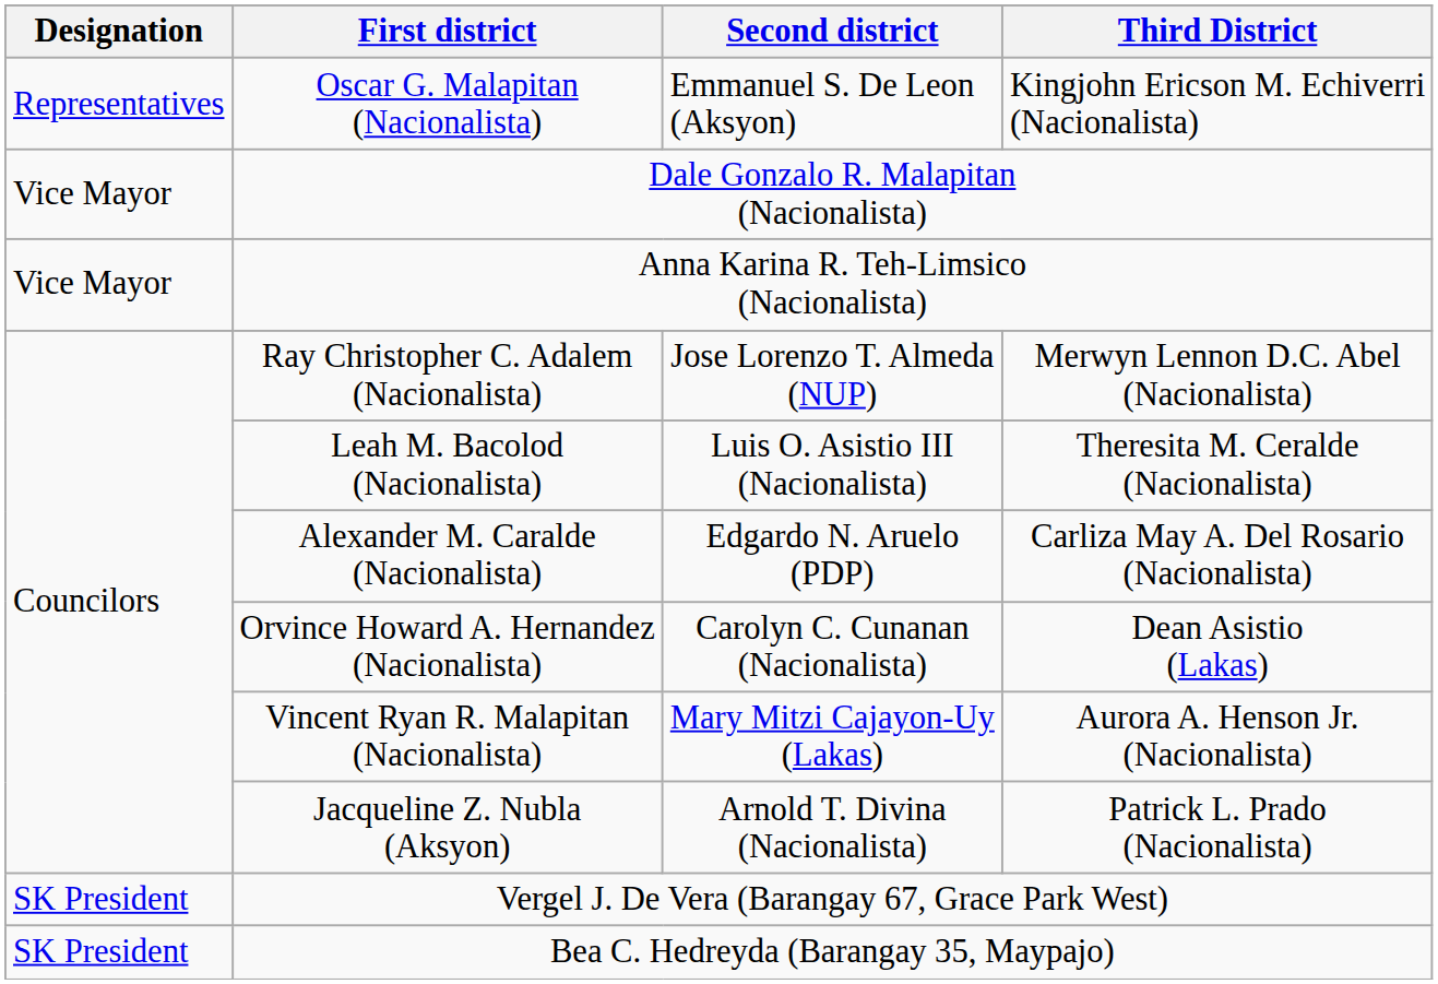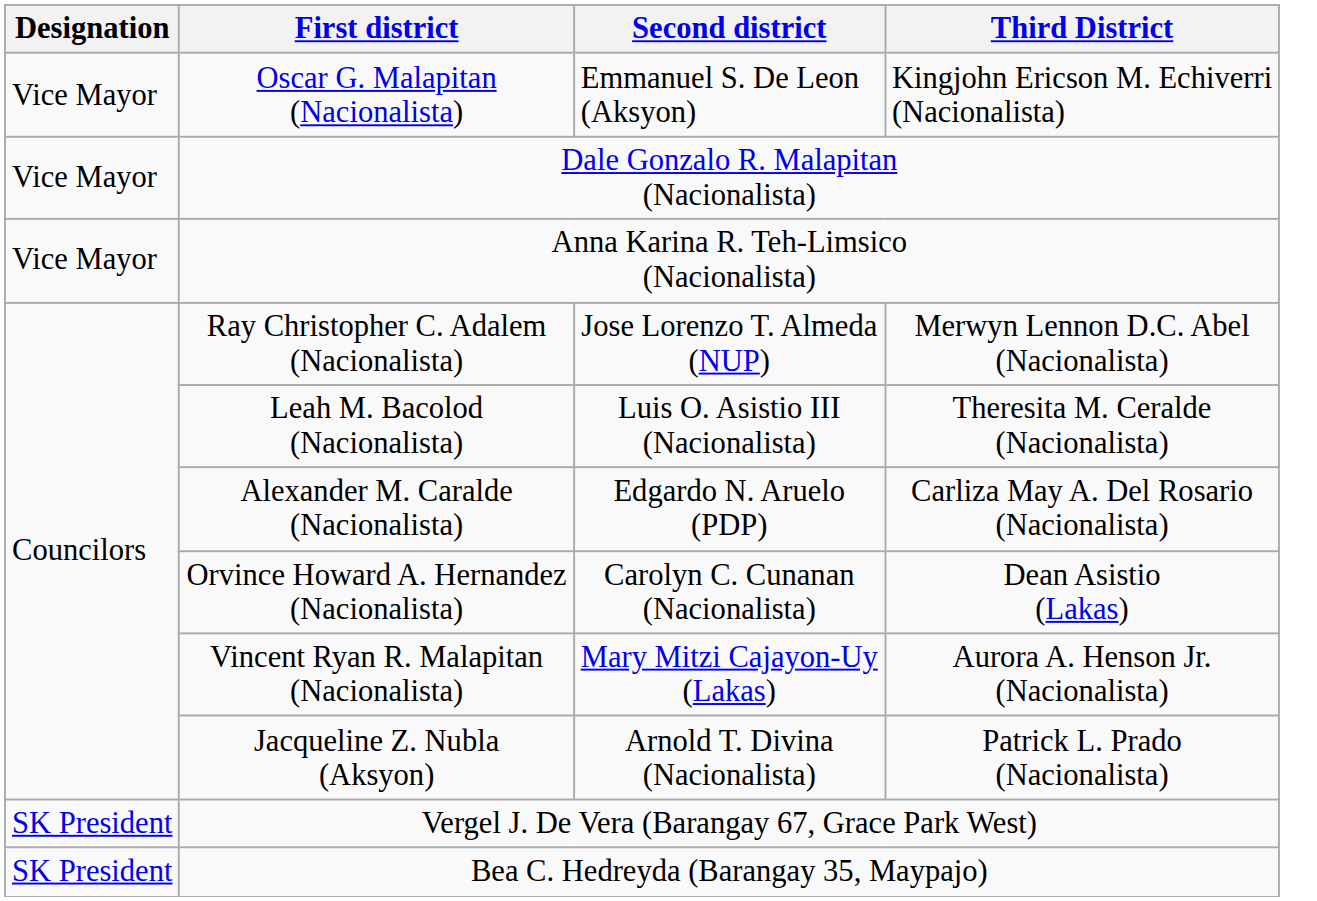Oscar G. Malapitan (Nacionalista) | Designation: Representatives -> Vice Mayor
